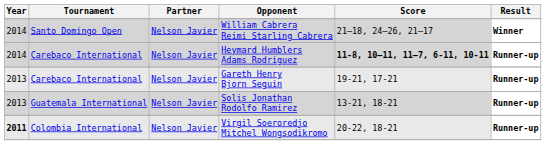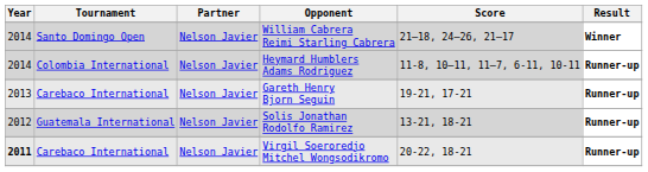Heymard Humblers Adams Rodriguez | Tournament: Carebaco International -> Colombia International
Heymard Humblers Adams Rodriguez | Score: bold -> normal
Solis Jonathan Rodolfo Ramirez | Year: 2013 -> 2012
Virgil Soeroredjo Mitchel Wongsodikromo | Tournament: Colombia International -> Carebaco International
